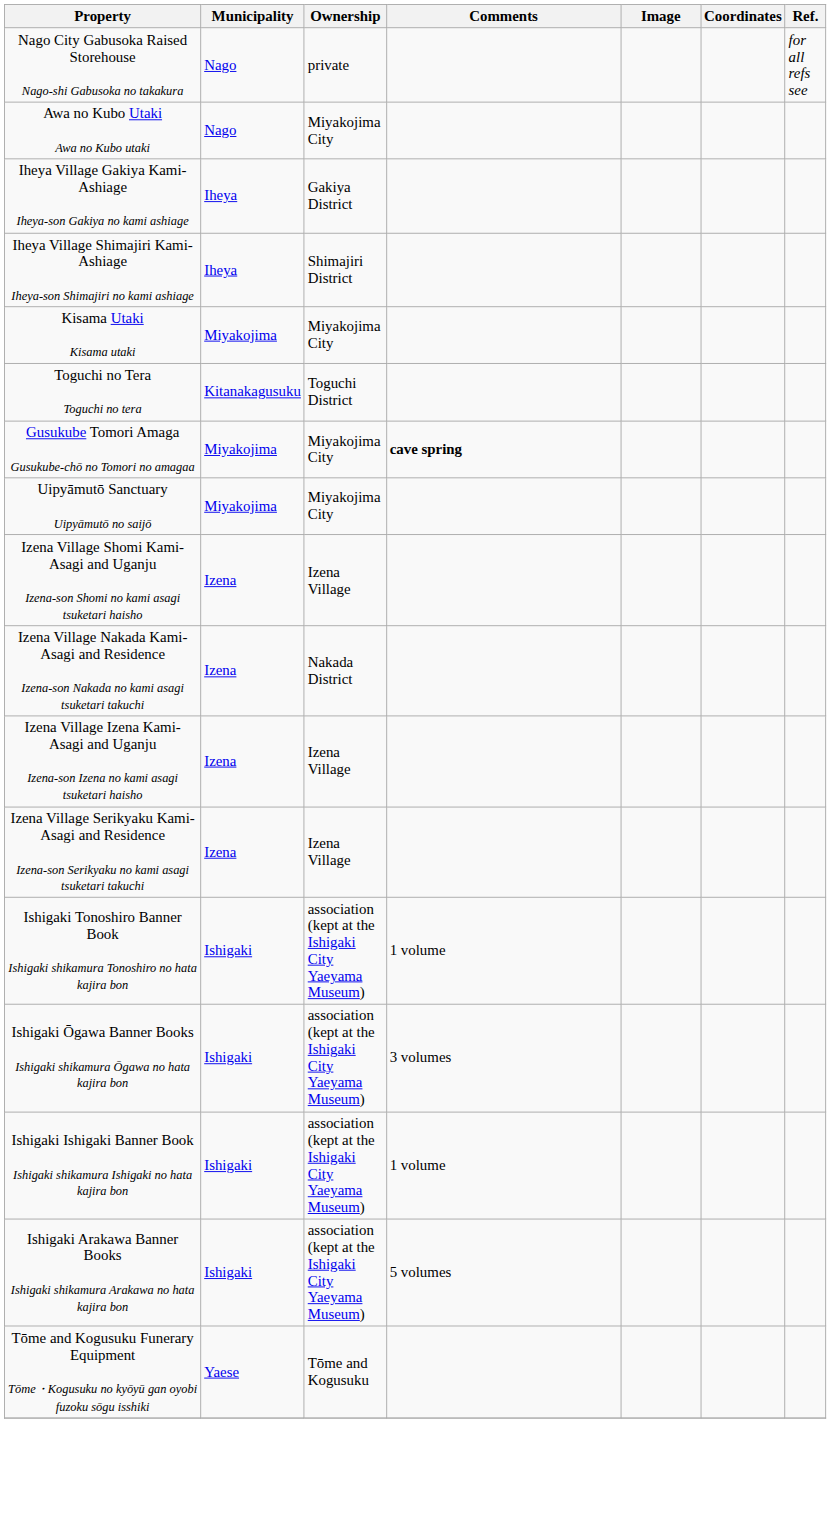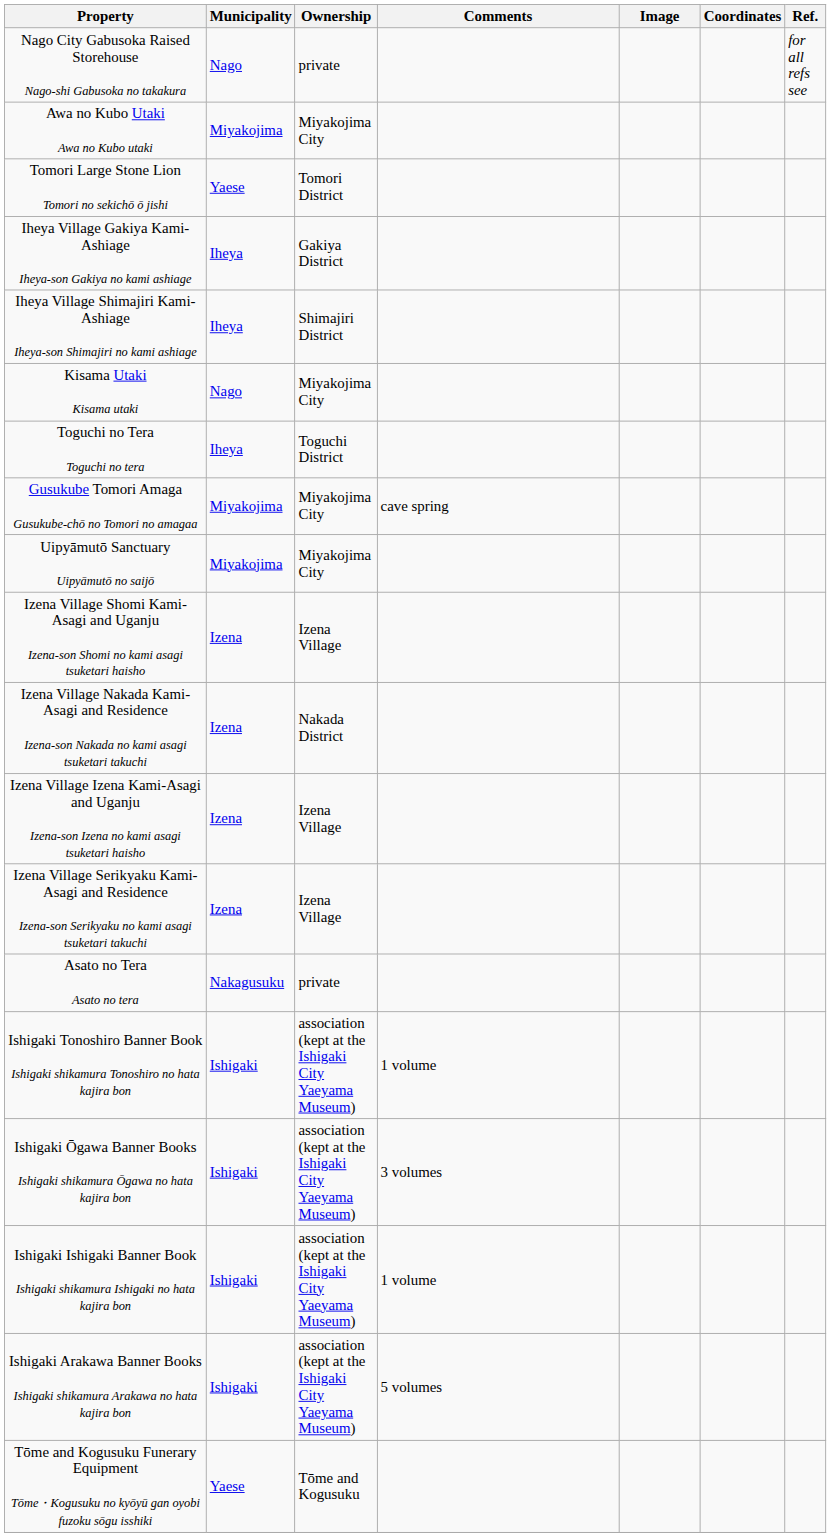Awa no Kubo Utaki Awa no Kubo utaki | Municipality: Nago -> Miyakojima
+ row: Tomori Large Stone Lion Tomori no sekichō ō jishi | Yaese | Tomori District
Kisama Utaki Kisama utaki | Municipality: Miyakojima -> Nago
Toguchi no Tera Toguchi no tera | Municipality: Kitanakagusuku -> Iheya
Gusukube Tomori Amaga Gusukube-chō no Tomori no amagaa | Comments: bold -> normal
+ row: Asato no Tera Asato no tera | Nakagusuku | private
